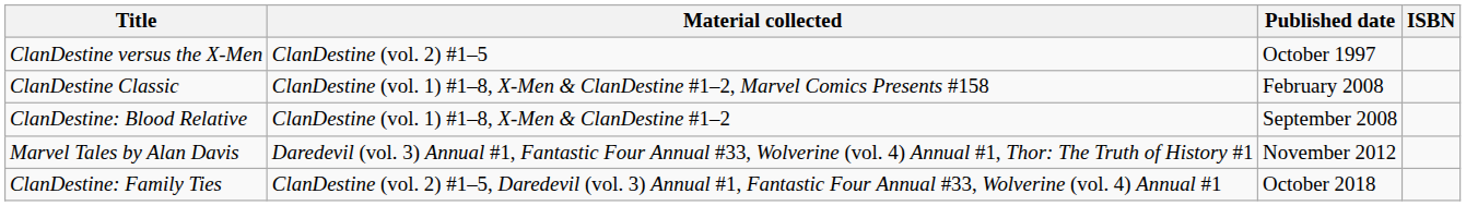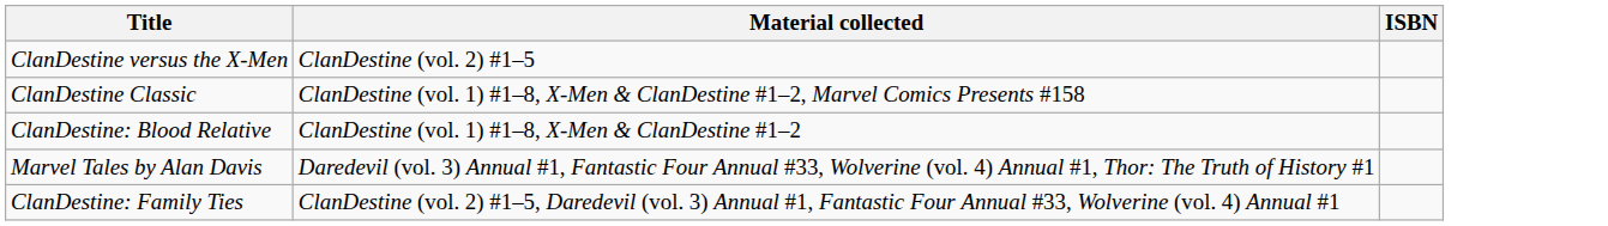- column: Published date | October 1997 | February 2008 | September 2008 | November 2012 | October 2018
